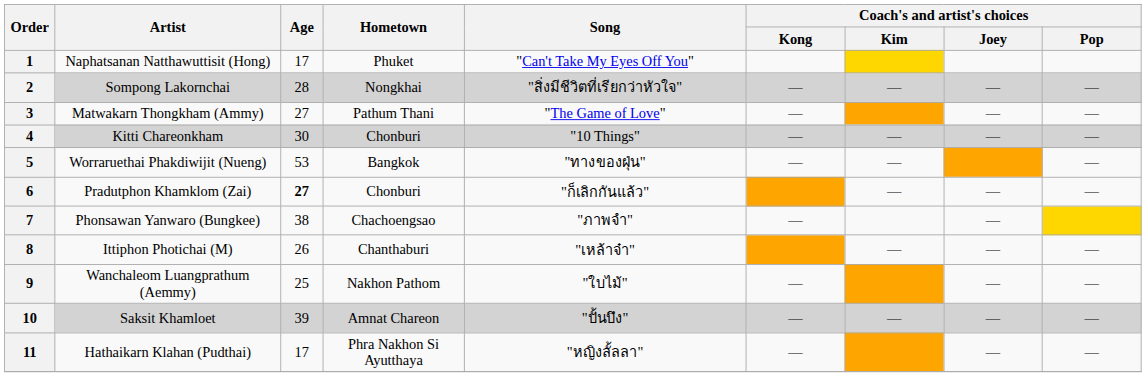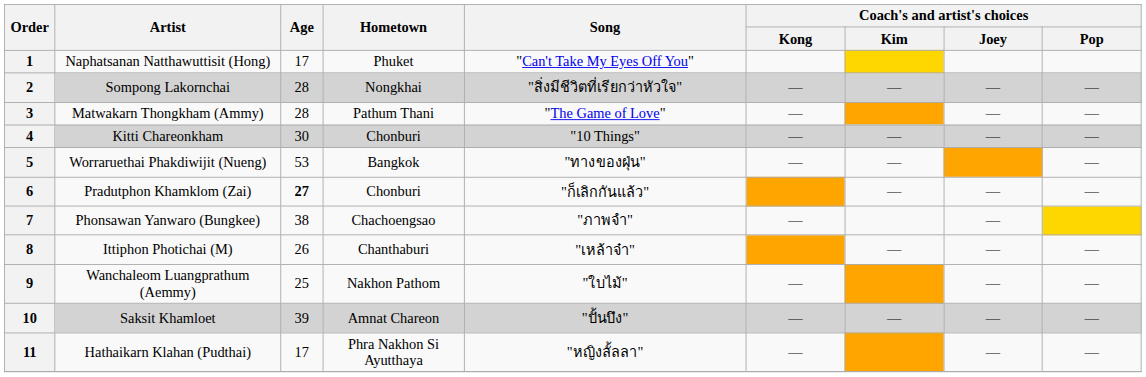3 | Age: 27 -> 28
